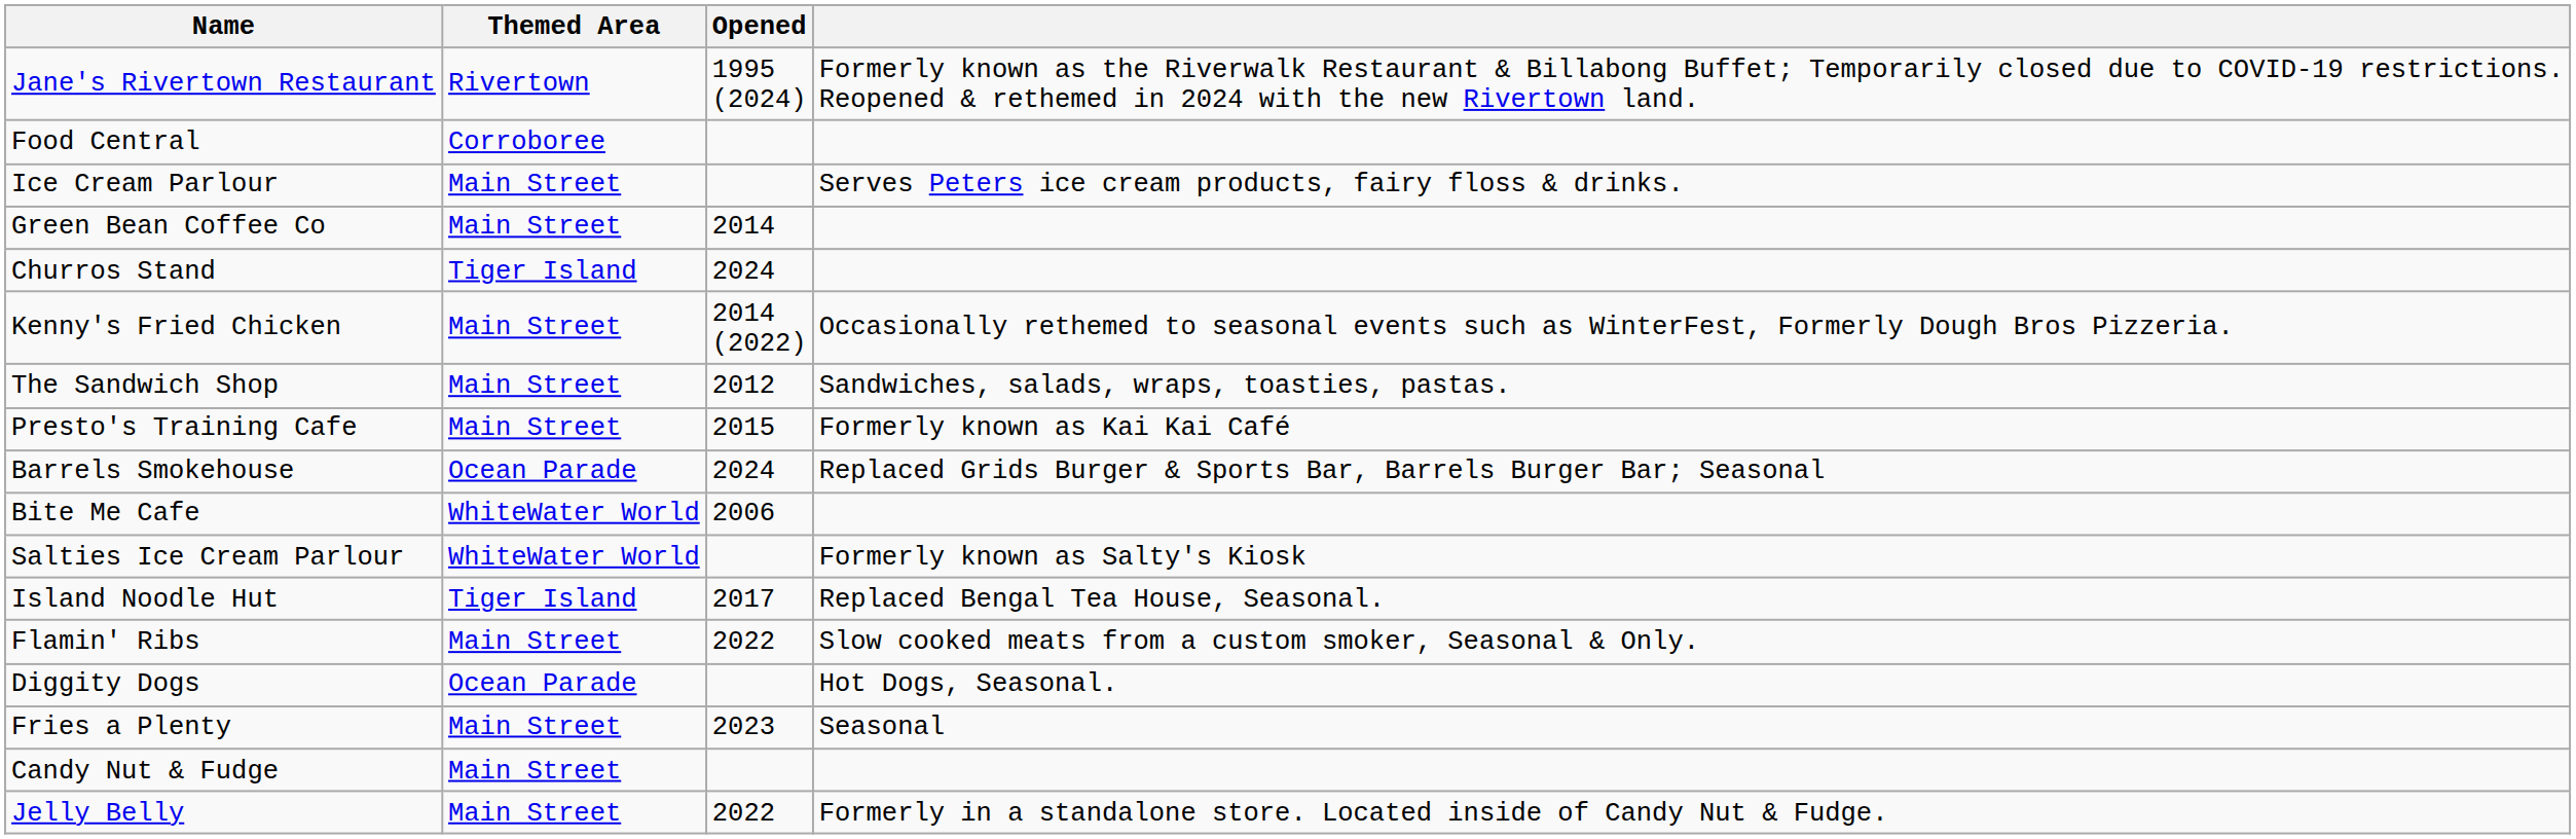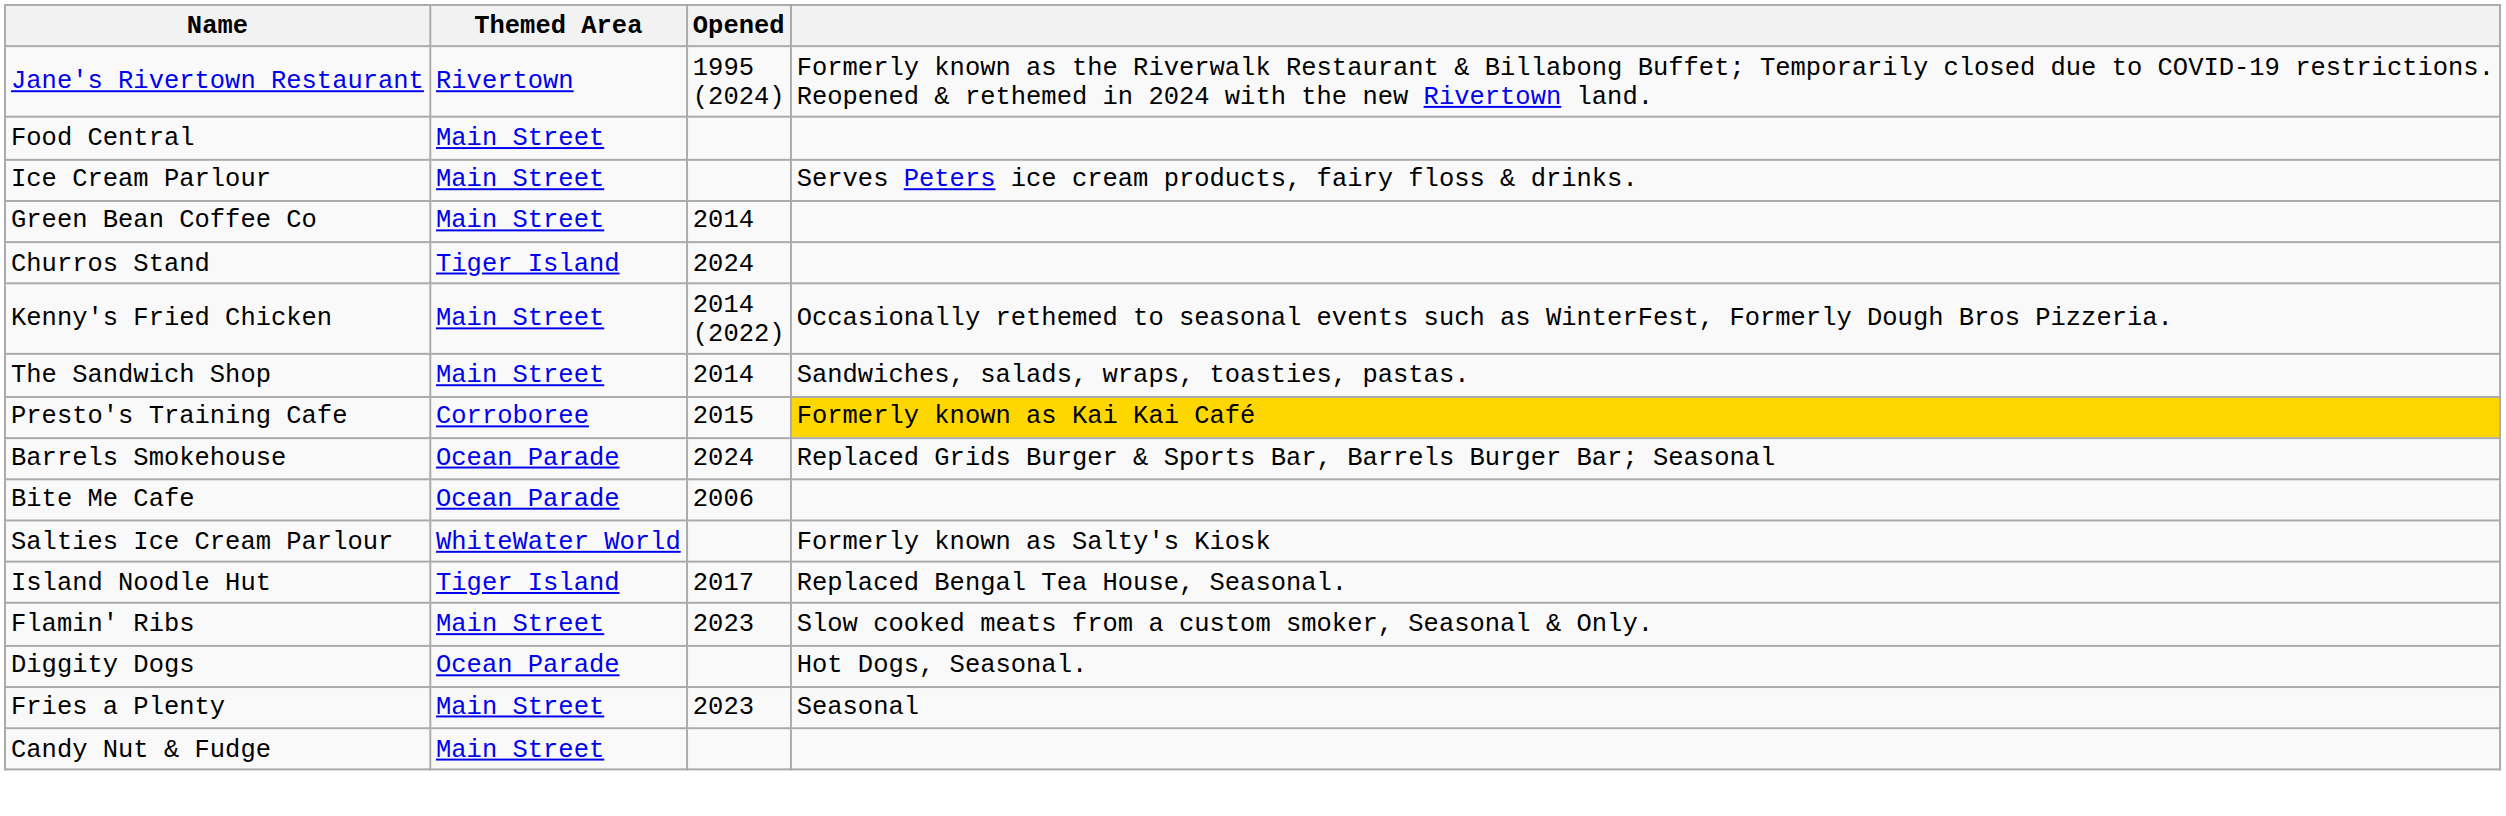Food Central | Themed Area: Corroboree -> Main Street
The Sandwich Shop | Opened: 2012 -> 2014
Presto's Training Cafe | Themed Area: Main Street -> Corroboree
Presto's Training Cafe | column 4: no background -> gold background
Bite Me Cafe | Themed Area: WhiteWater World -> Ocean Parade
Flamin' Ribs | Opened: 2022 -> 2023
- row: Jelly Belly | Main Street | 2022 | Formerly in a standalone store. Located inside of Candy Nut & Fudge.
